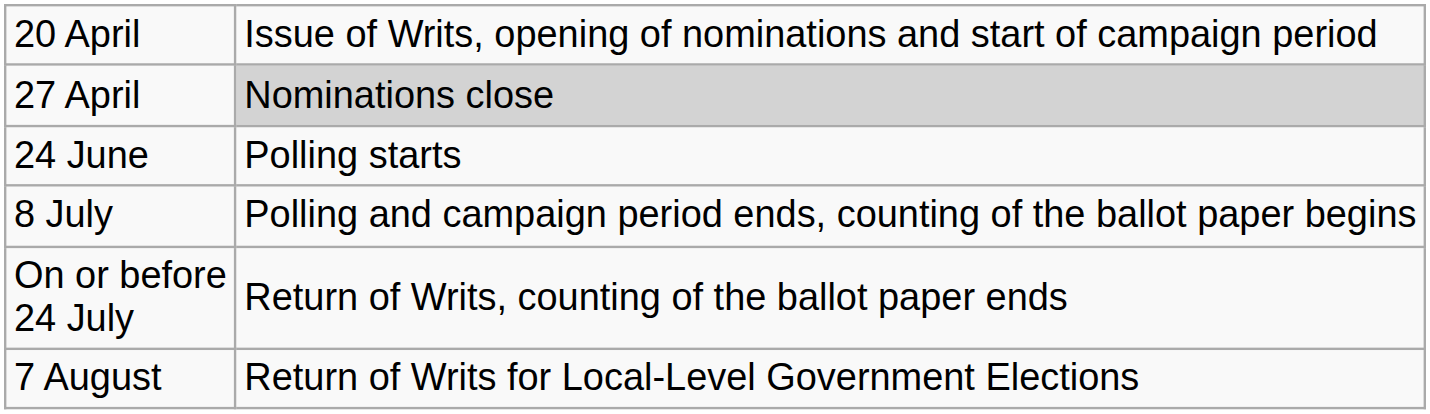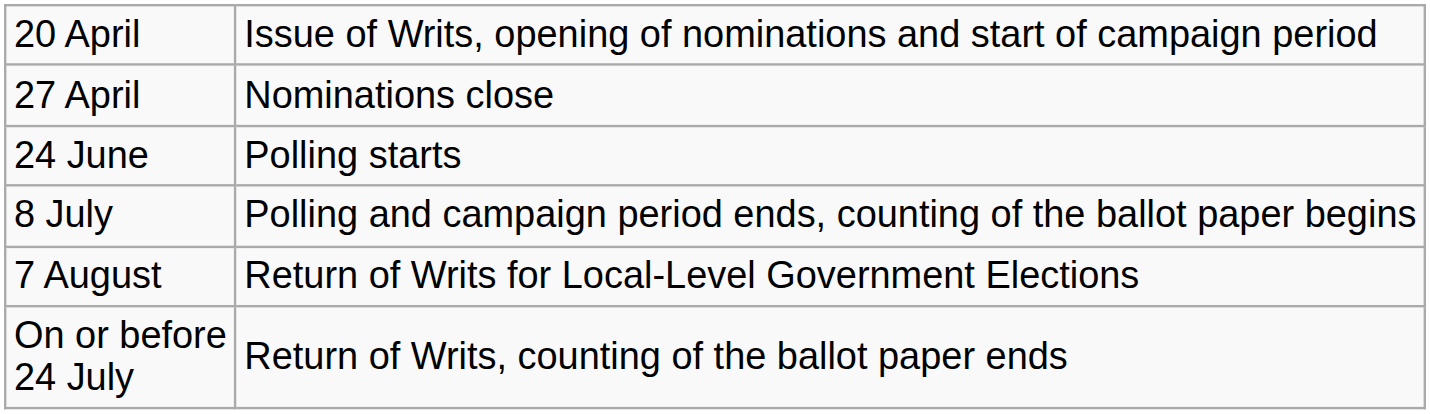27 April | column 2: lightgrey background -> no background
rows swapped: On or before 24 July <-> 7 August
